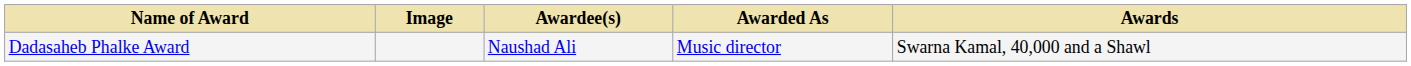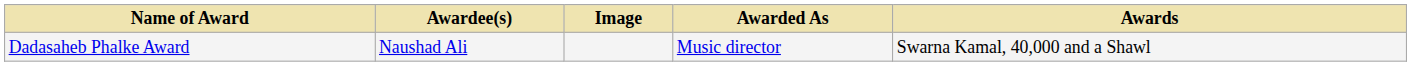columns swapped: Image <-> Awardee(s)
